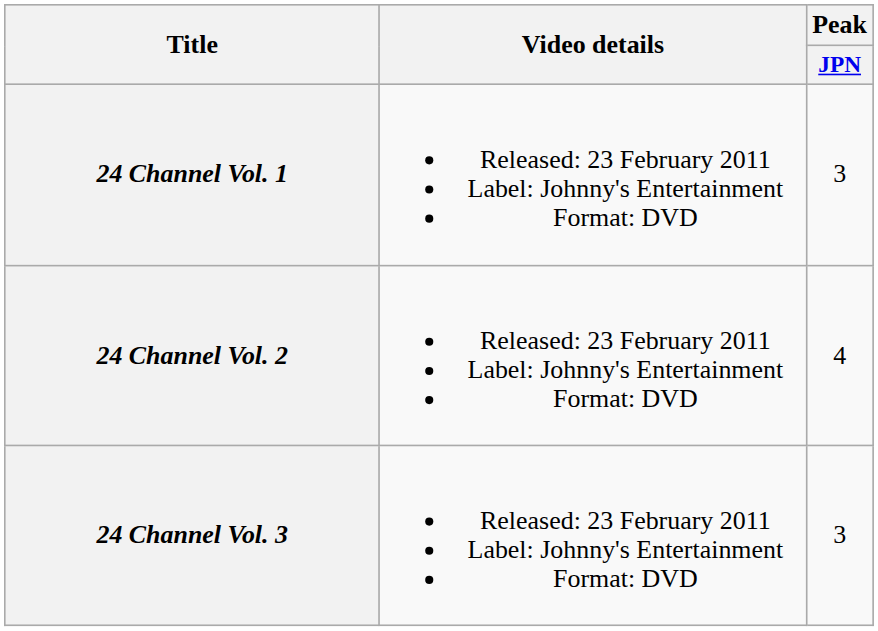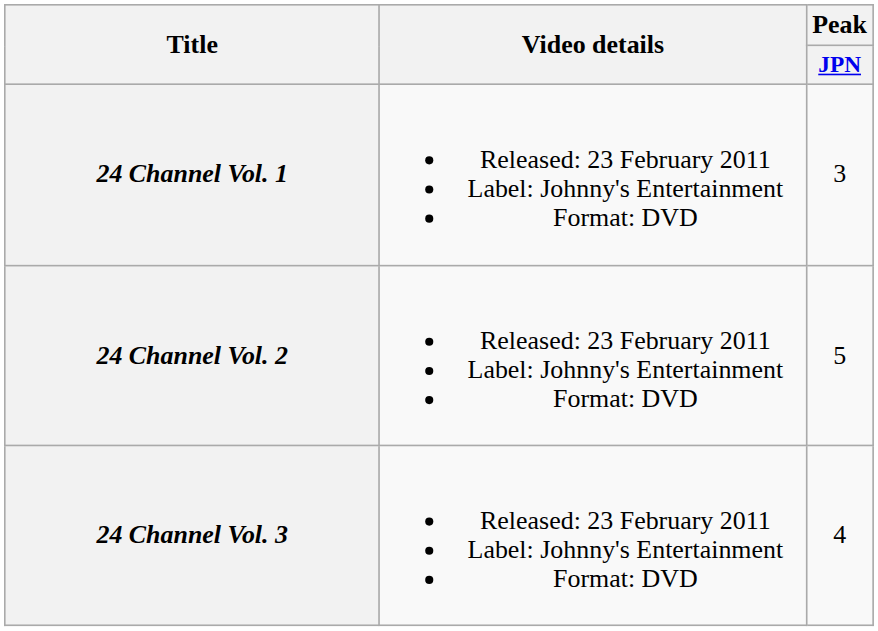24 Channel Vol. 2 | Peak / JPN: 4 -> 5
24 Channel Vol. 3 | Peak / JPN: 3 -> 4
